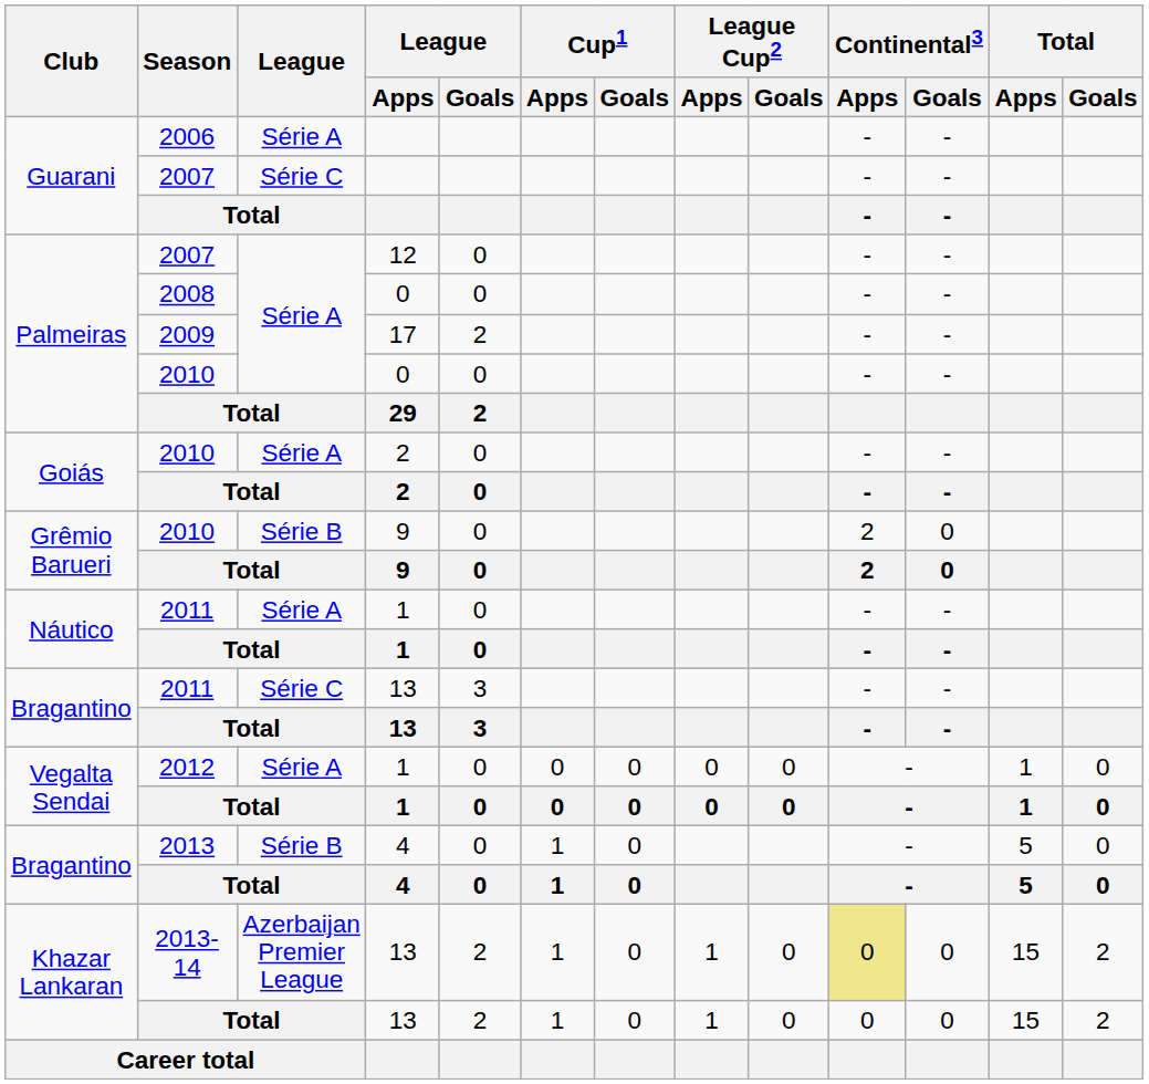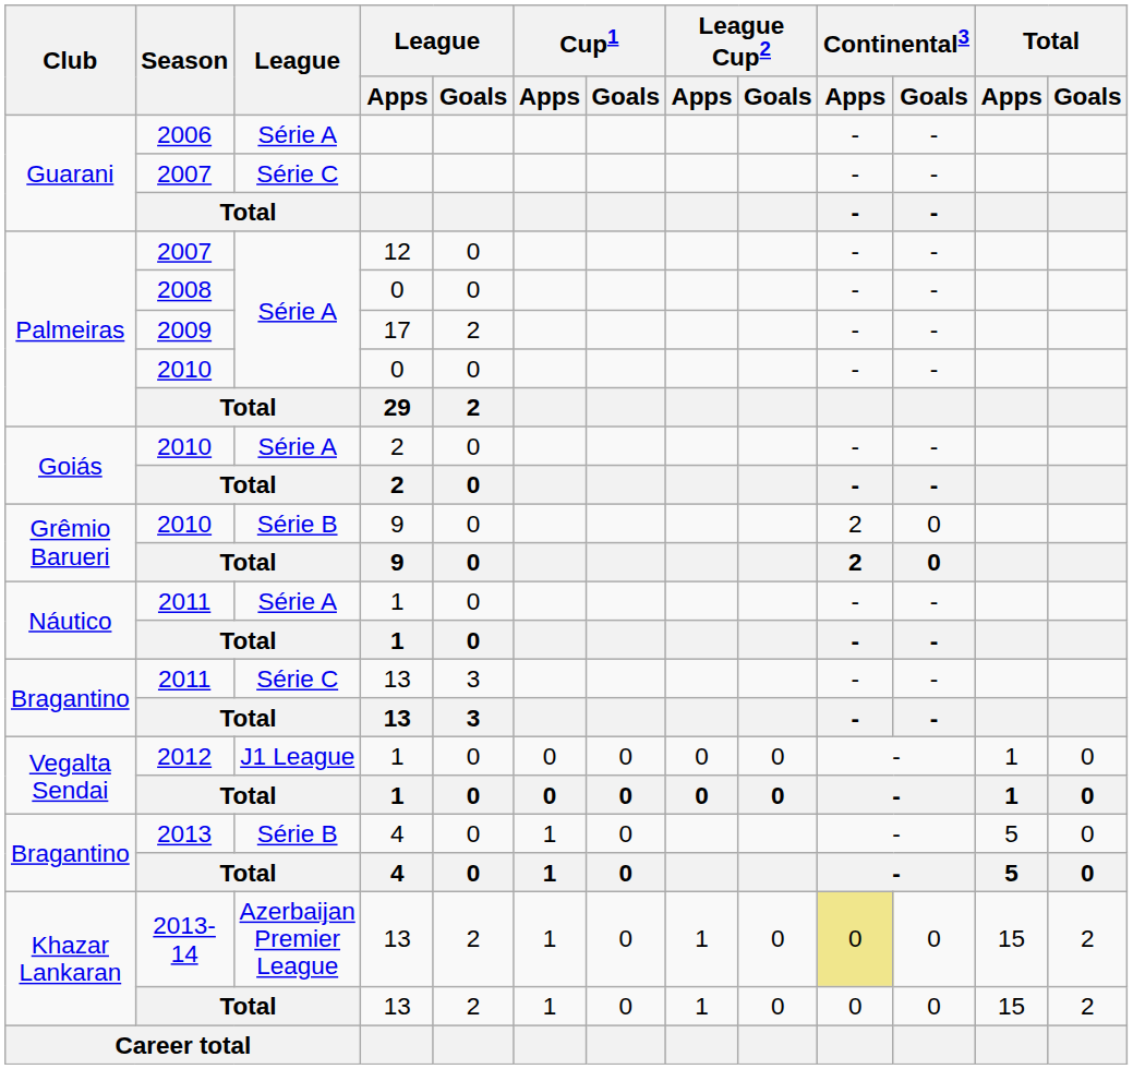2012 | League: Série A -> J1 League
